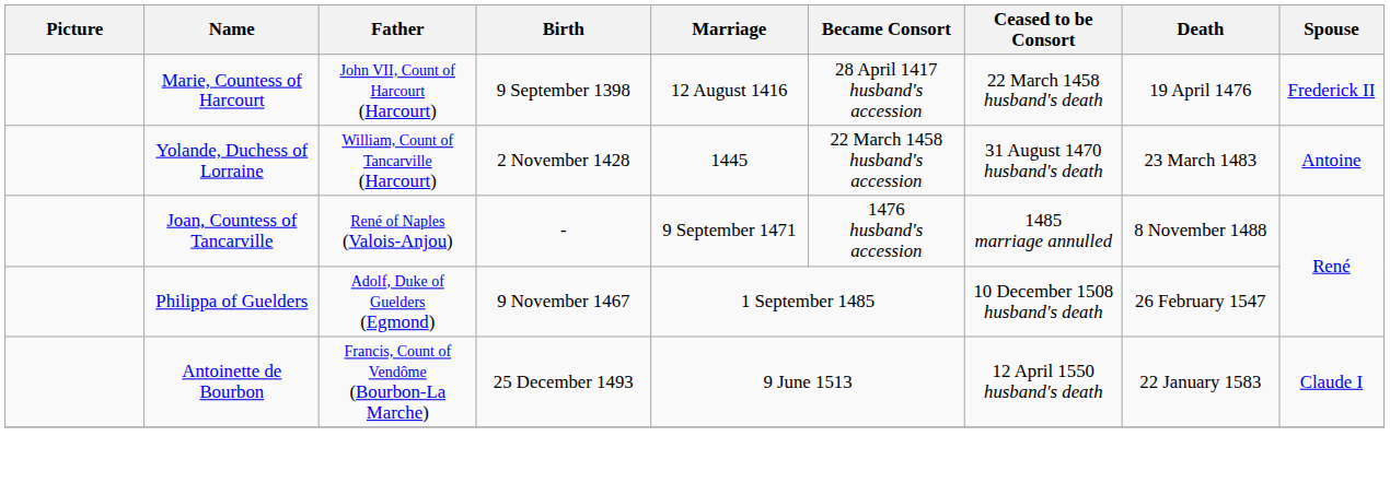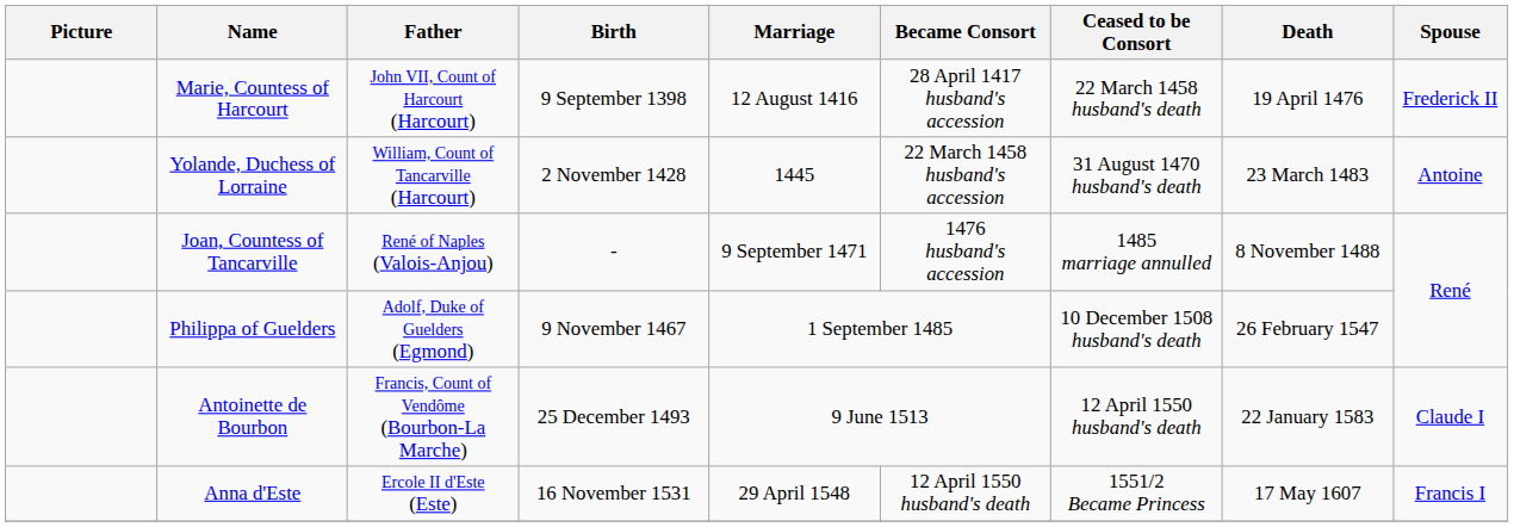+ row: Anna d'Este | Ercole II d'Este (Este) | 16 November 1531 | 29 April 1548 | 12 April 1550 husband's death | 1551/2 Became Princess | 17 May 1607 | Francis I
